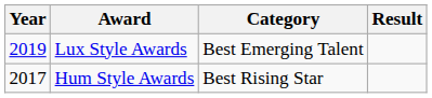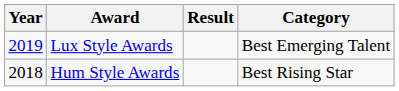columns swapped: Category <-> Result
Hum Style Awards | Year: 2017 -> 2018
